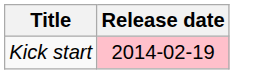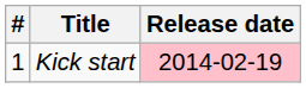+ column: # | 1
